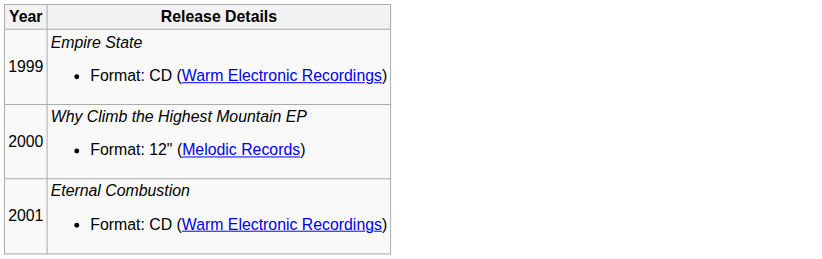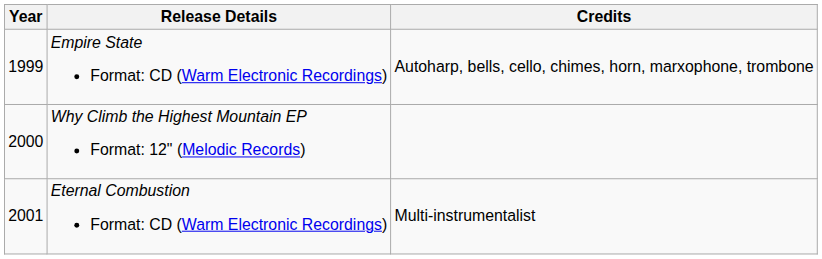+ column: Credits | Autoharp, bells, cello, chimes, horn, marxophone, trombone | Multi-instrumentalist
